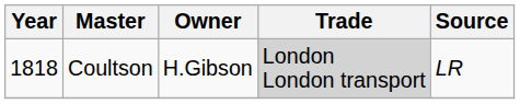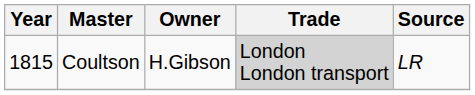Coultson | Year: 1818 -> 1815
